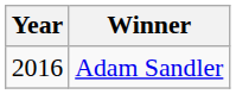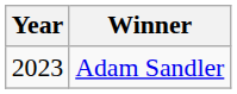Adam Sandler | Year: 2016 -> 2023
